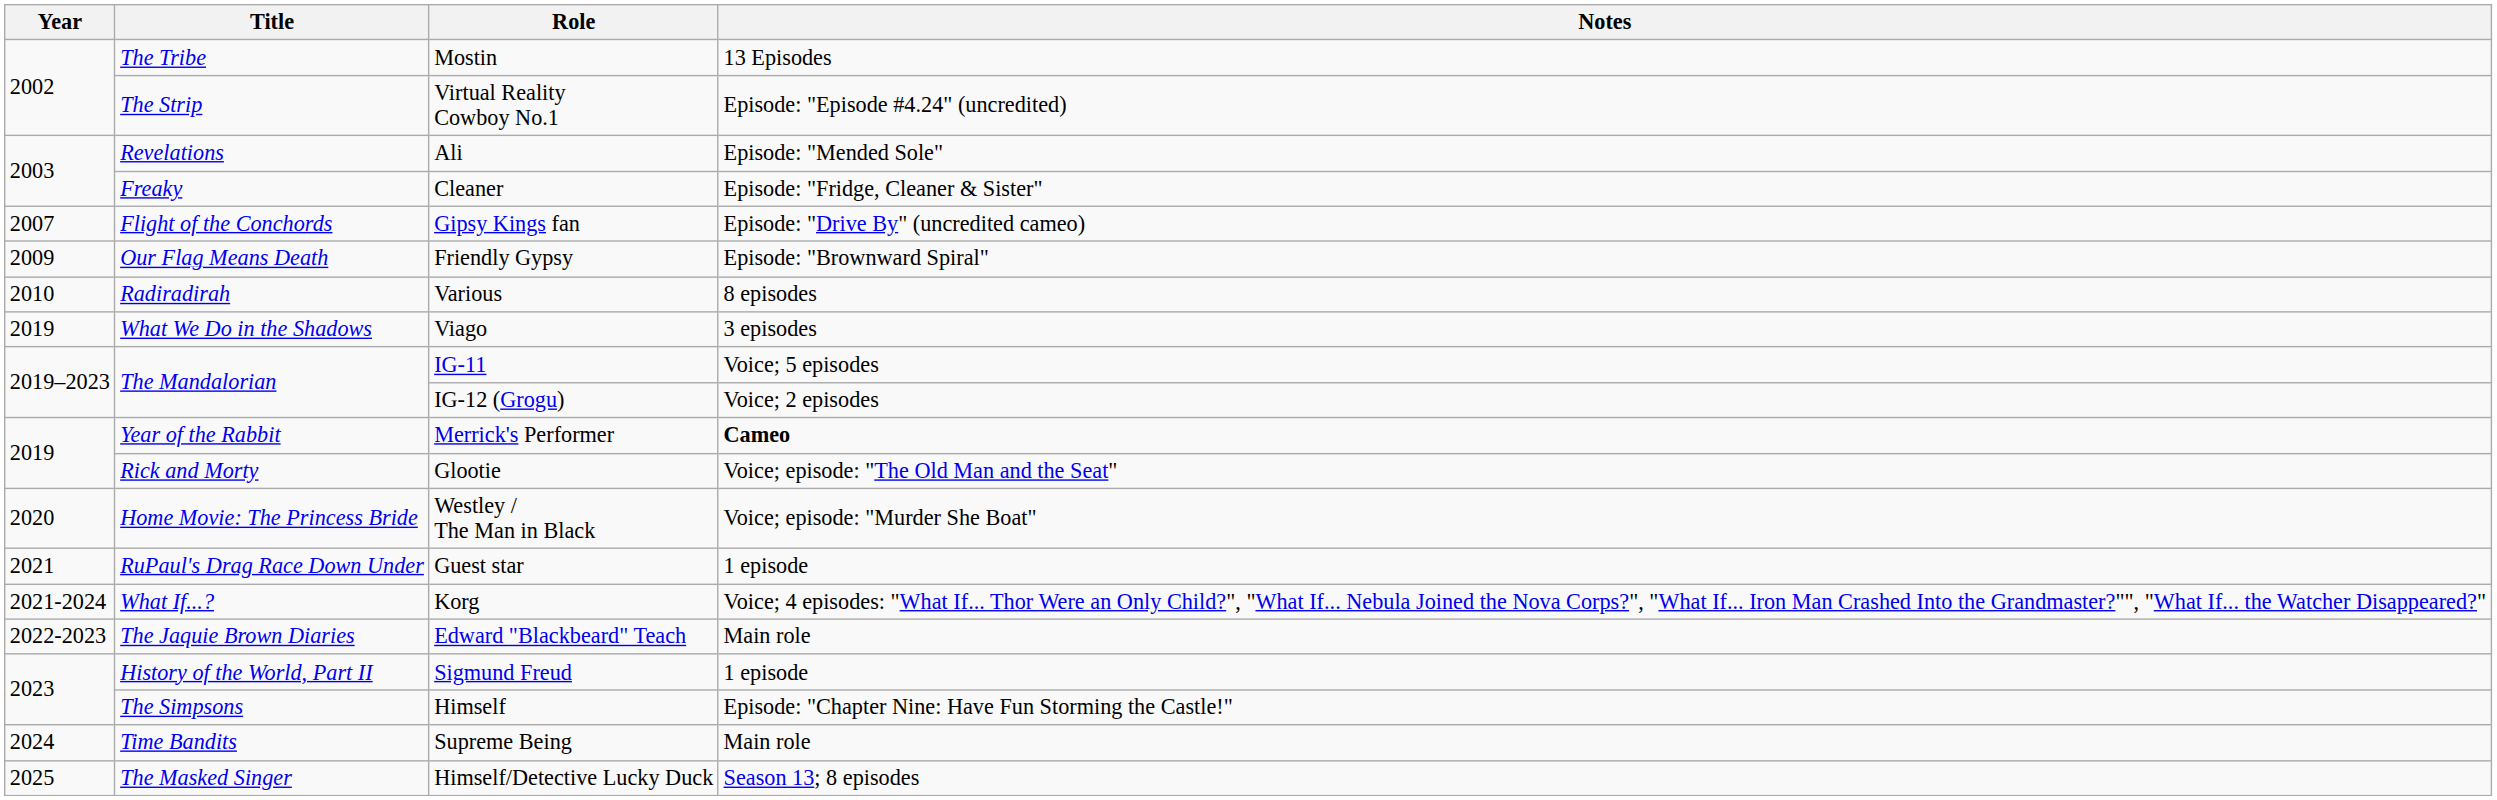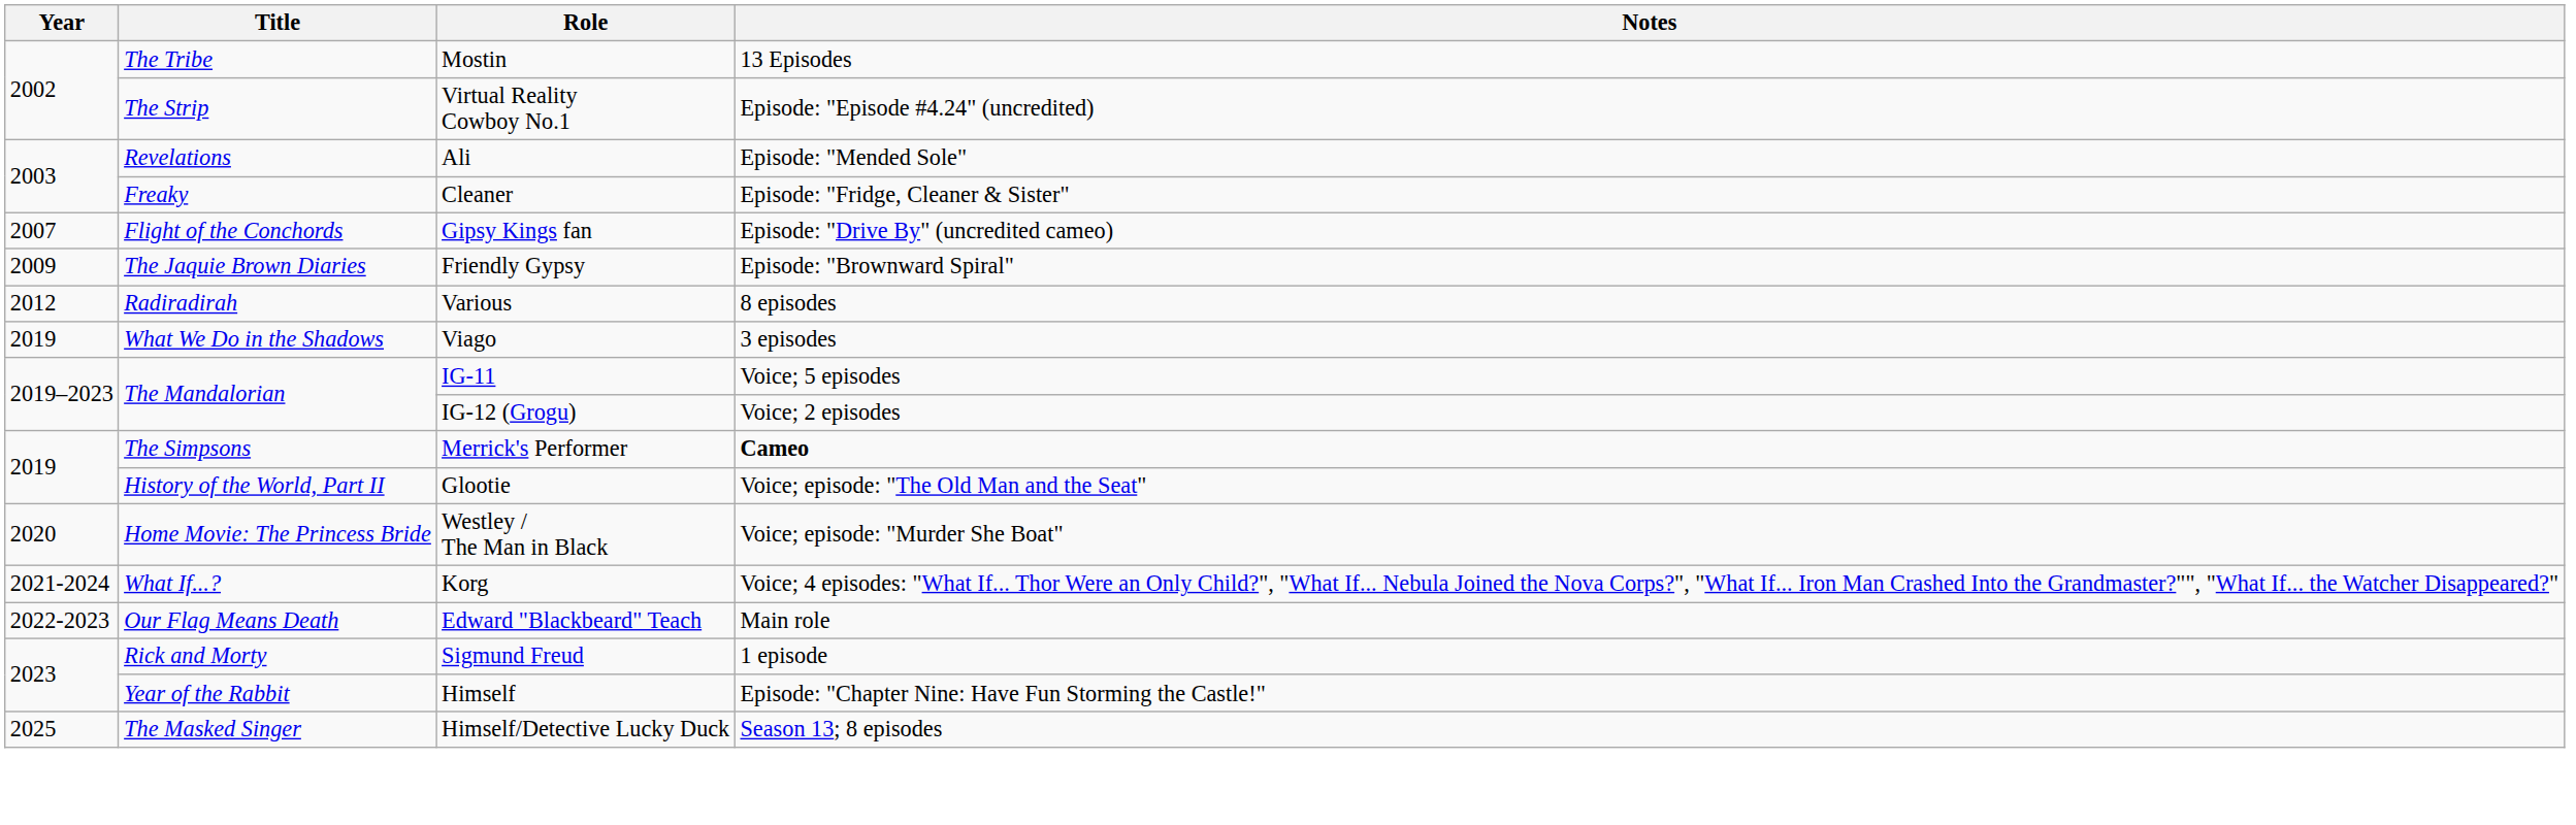Friendly Gypsy | Title: Our Flag Means Death -> The Jaquie Brown Diaries
Various | Year: 2010 -> 2012
Merrick's Performer | Title: Year of the Rabbit -> The Simpsons
Glootie | Title: Rick and Morty -> History of the World, Part II
- row: 2021 | RuPaul's Drag Race Down Under | Guest star | 1 episode
Edward "Blackbeard" Teach | Title: The Jaquie Brown Diaries -> Our Flag Means Death
Sigmund Freud | Title: History of the World, Part II -> Rick and Morty
Himself | Title: The Simpsons -> Year of the Rabbit
- row: 2024 | Time Bandits | Supreme Being | Main role
